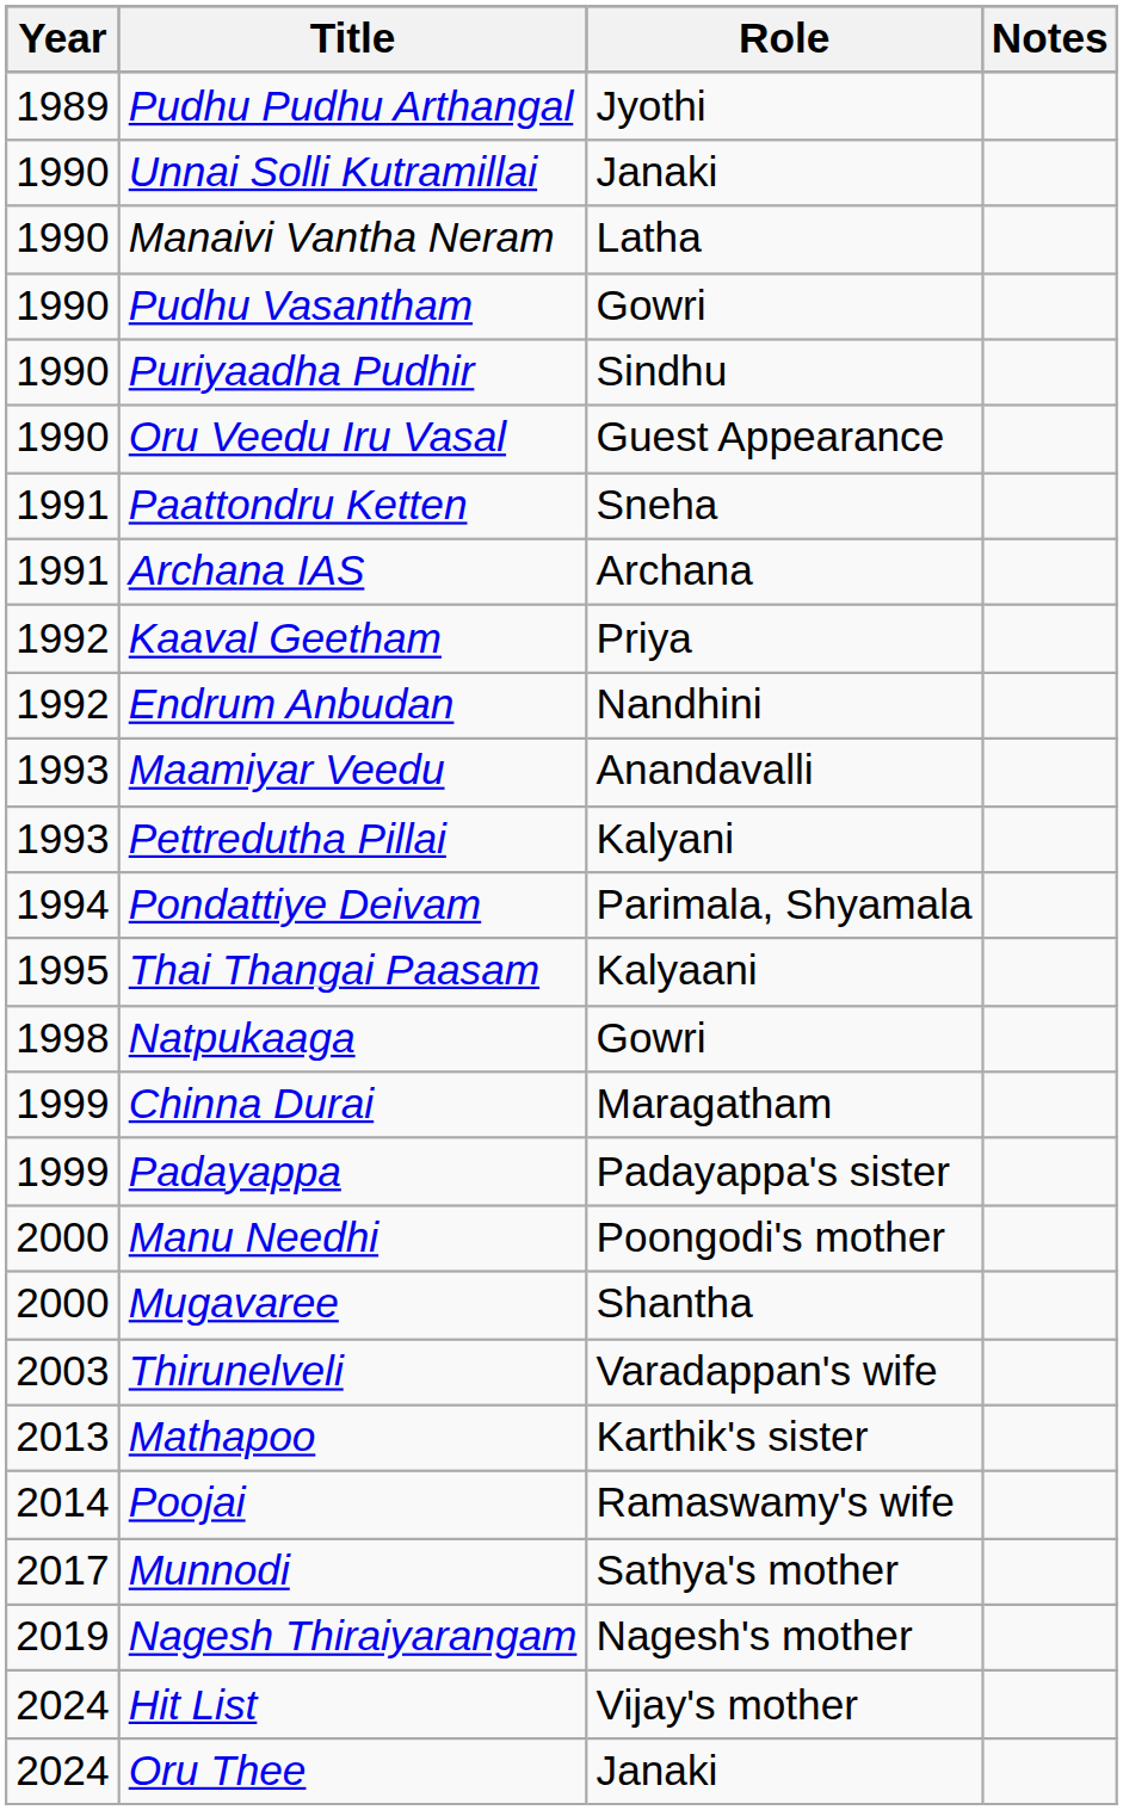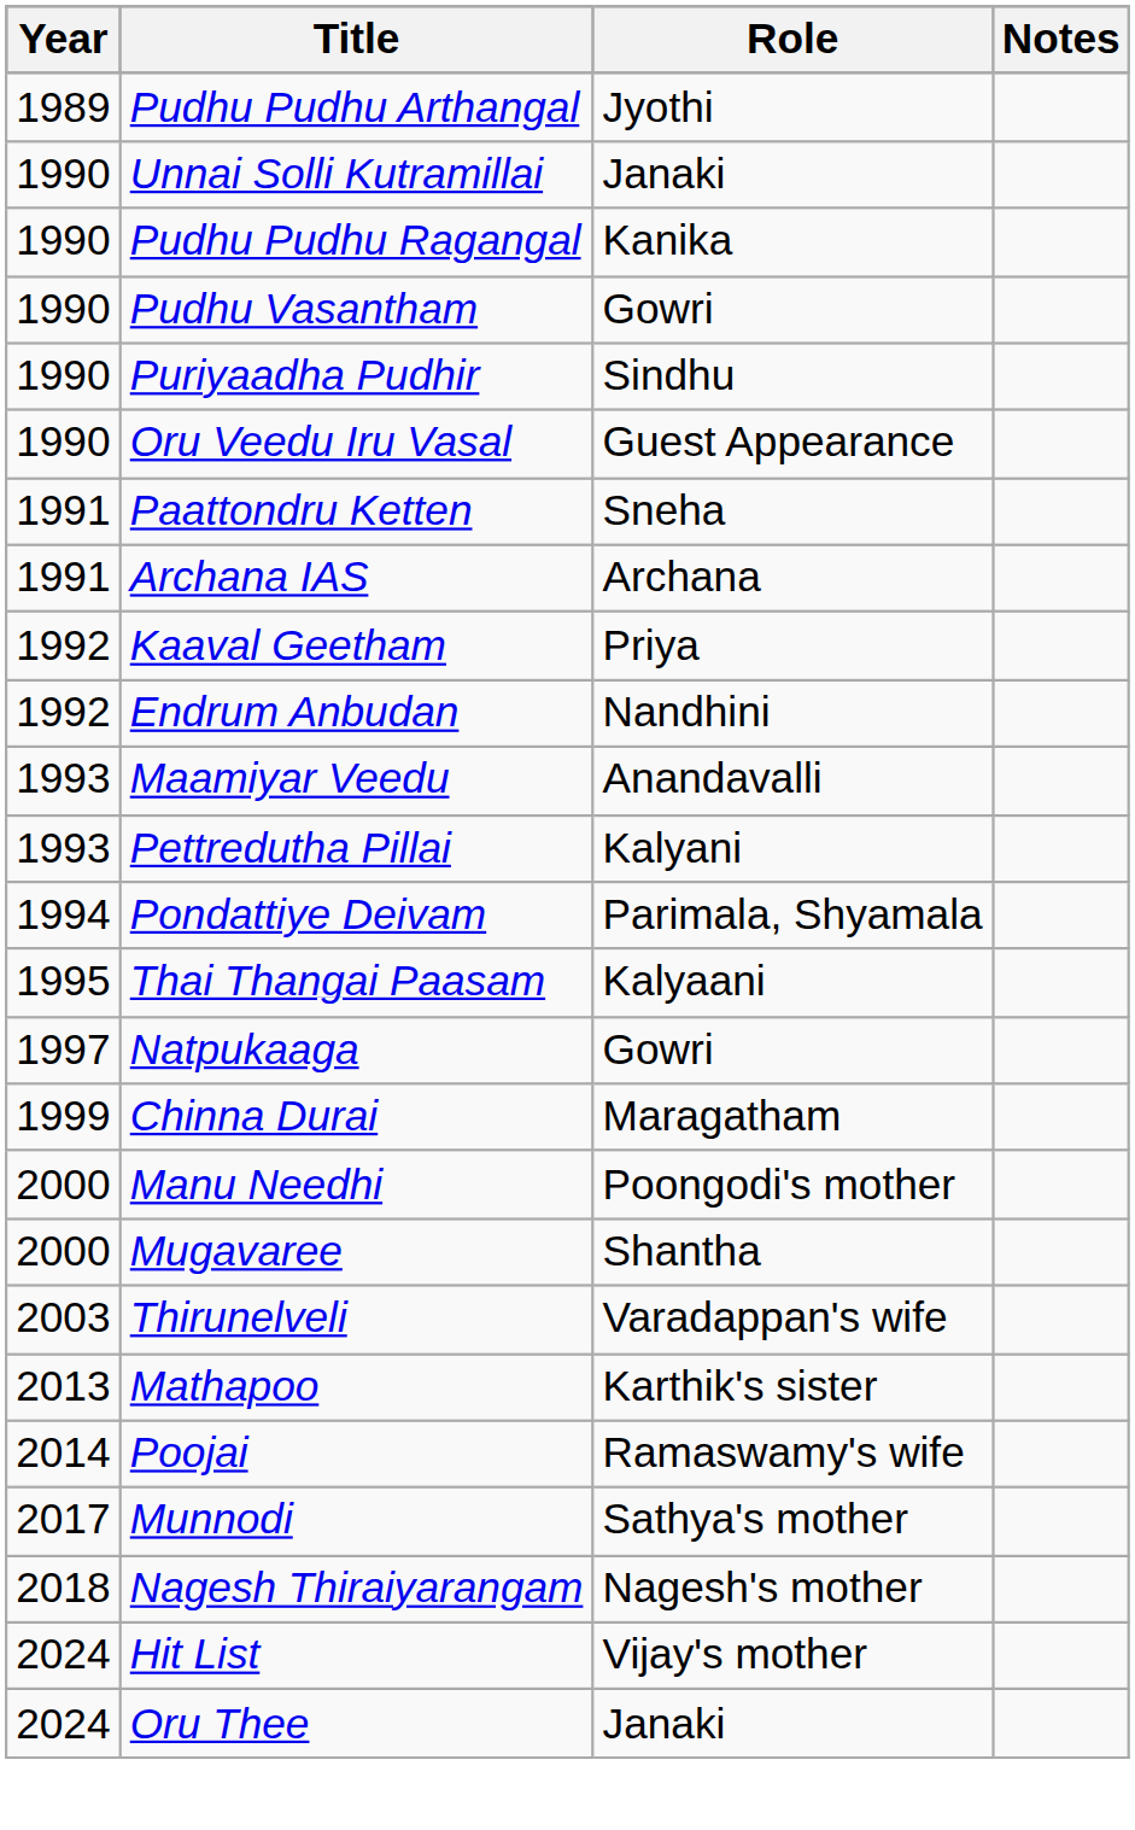- row: 1990 | Manaivi Vantha Neram | Latha
+ row: 1990 | Pudhu Pudhu Ragangal | Kanika
Natpukaaga | Year: 1998 -> 1997
- row: 1999 | Padayappa | Padayappa's sister
Nagesh Thiraiyarangam | Year: 2019 -> 2018
